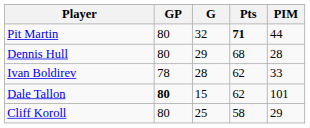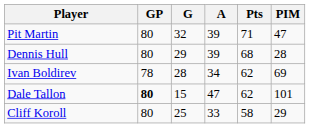+ column: A | 39 | 39 | 34 | 47 | 33
Pit Martin | Pts: bold -> normal
Pit Martin | PIM: 44 -> 47
Ivan Boldirev | PIM: 33 -> 69
